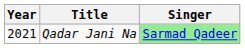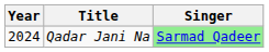Qadar Jani Na | Year: 2021 -> 2024
